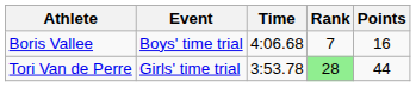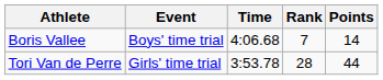Boris Vallee | Points: 16 -> 14
Tori Van de Perre | Rank: lightgreen background -> no background
